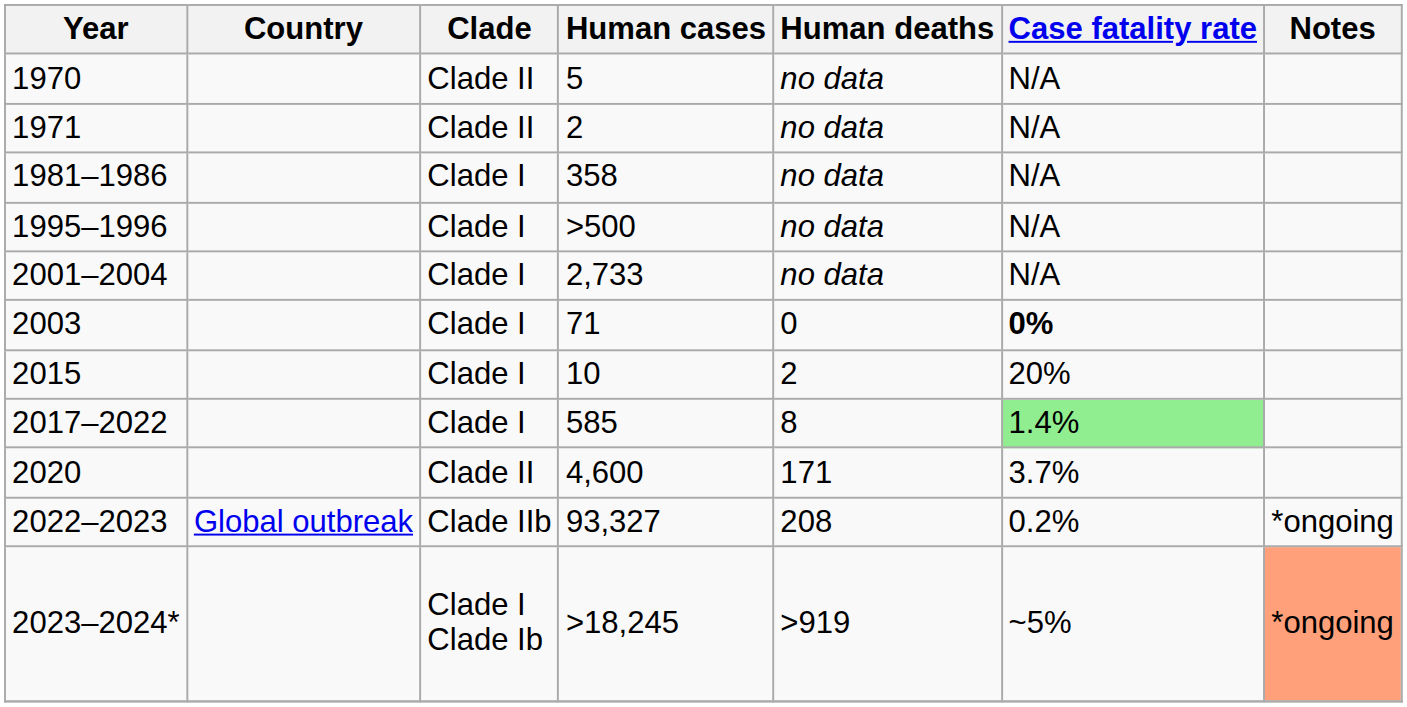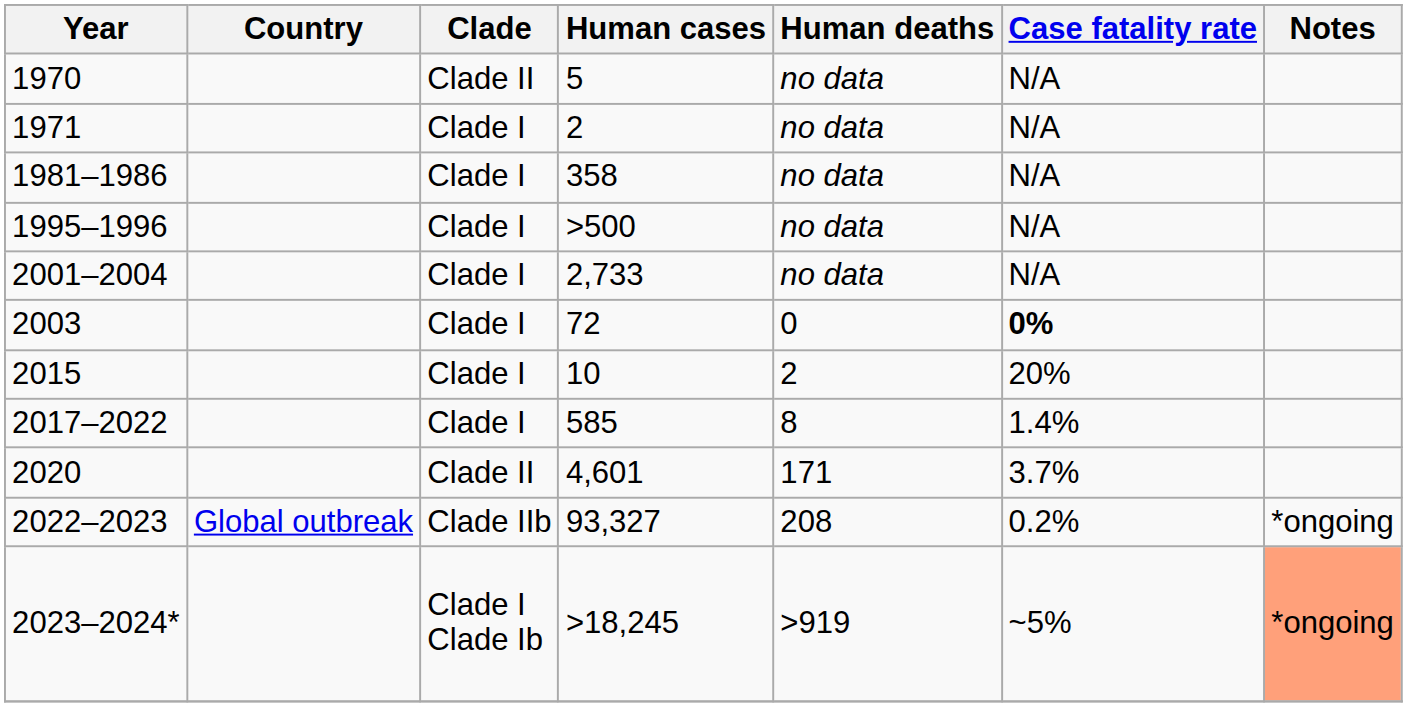1971 | Clade: Clade II -> Clade I
2003 | Human cases: 71 -> 72
2017–2022 | Case fatality rate: lightgreen background -> no background
2020 | Human cases: 4,600 -> 4,601
